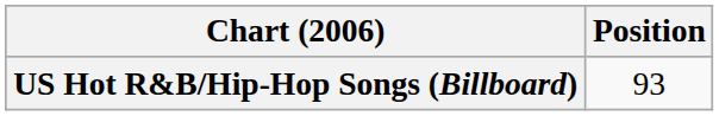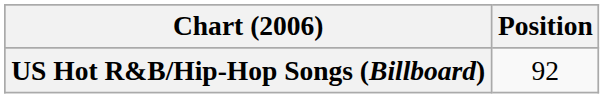US Hot R&B/Hip-Hop Songs (Billboard) | Position: 93 -> 92
